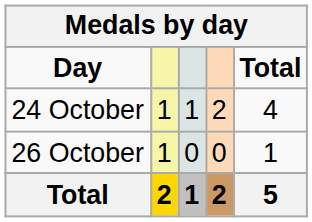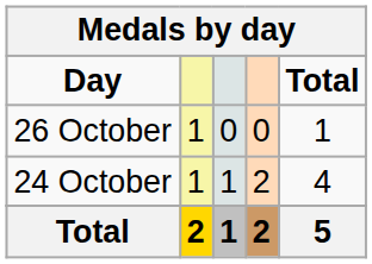rows swapped: 24 October <-> 26 October
